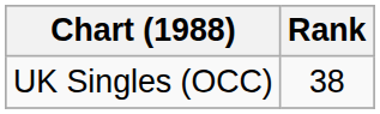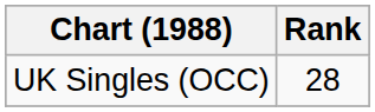UK Singles (OCC) | Rank: 38 -> 28
